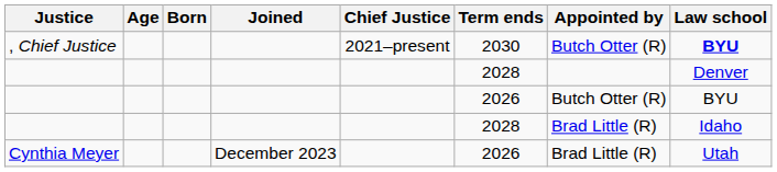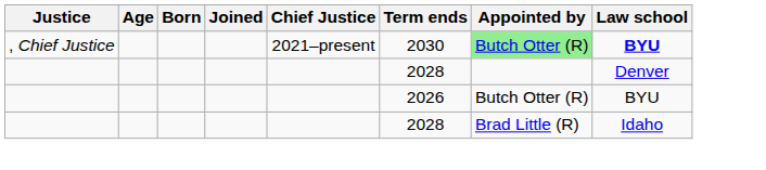, Chief Justice | Appointed by: no background -> lightgreen background
- row: Cynthia Meyer | December 2023 | 2026 | Brad Little (R) | Utah
